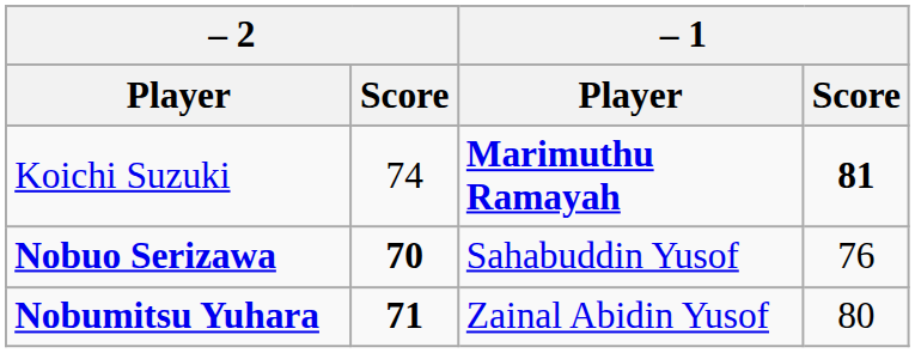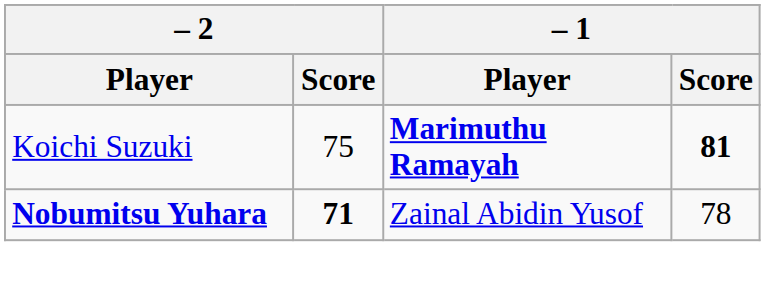Koichi Suzuki | – 2 / Score: 74 -> 75
- row: Nobuo Serizawa | 70 | Sahabuddin Yusof | 76
Nobumitsu Yuhara | – 1 / Score: 80 -> 78
